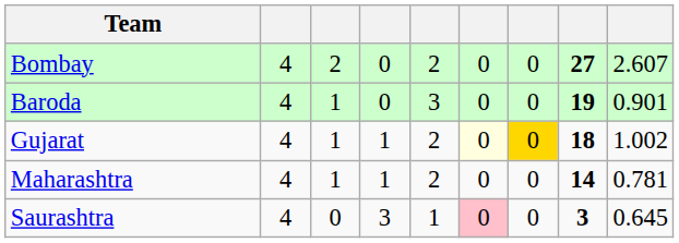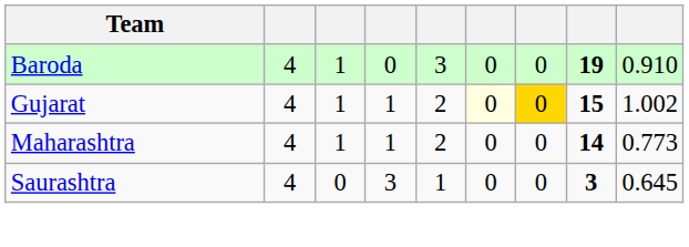- row: Bombay | 4 | 2 | 0 | 2 | 0 | 0 | 27 | 2.607
Baroda | column 9: 0.901 -> 0.910
Gujarat | column 8: 18 -> 15
Maharashtra | column 9: 0.781 -> 0.773
Saurashtra | column 6: pink background -> no background
